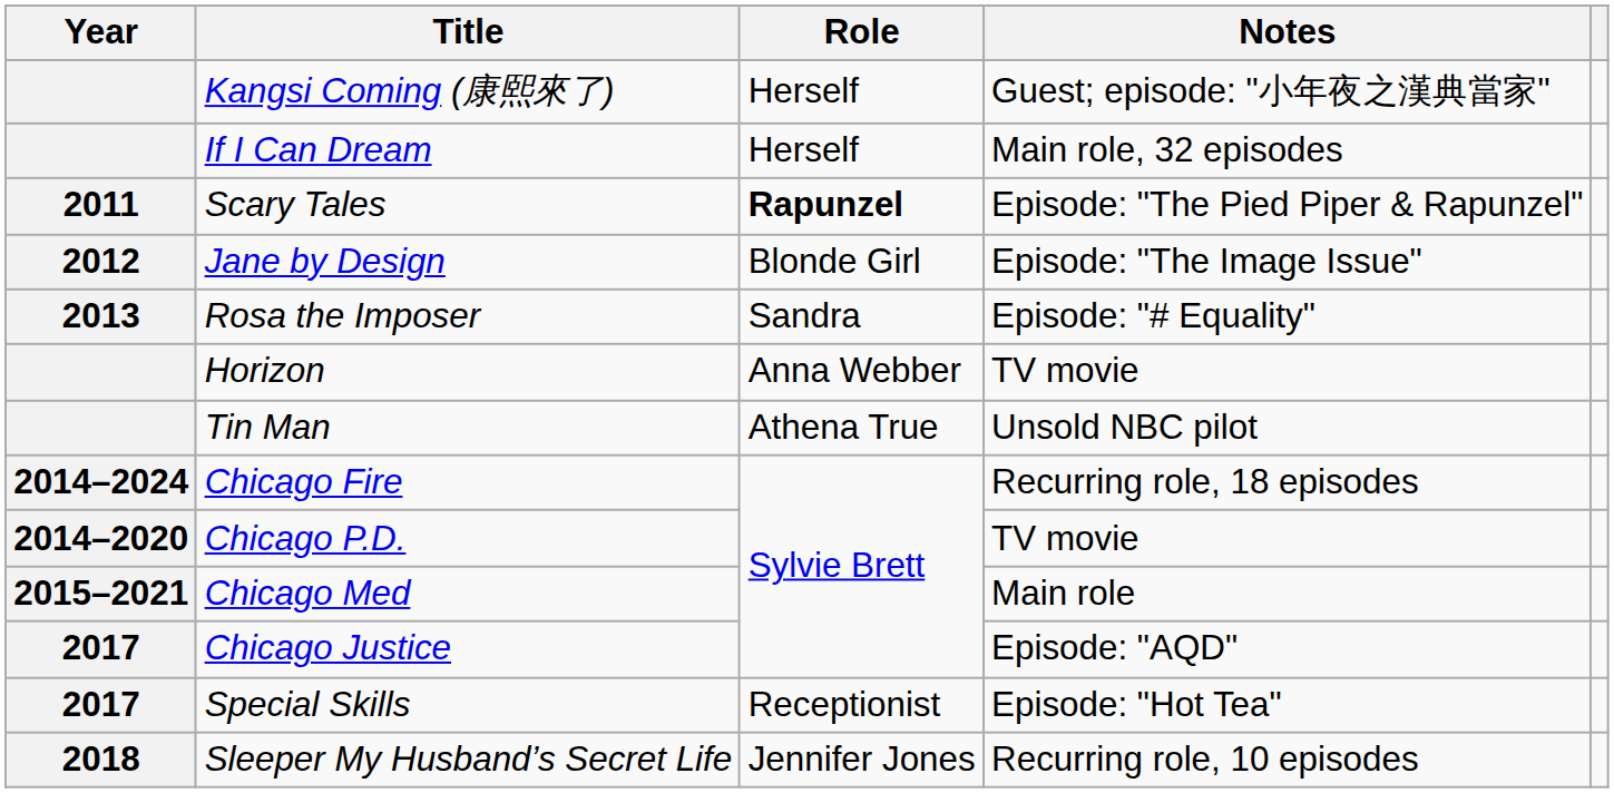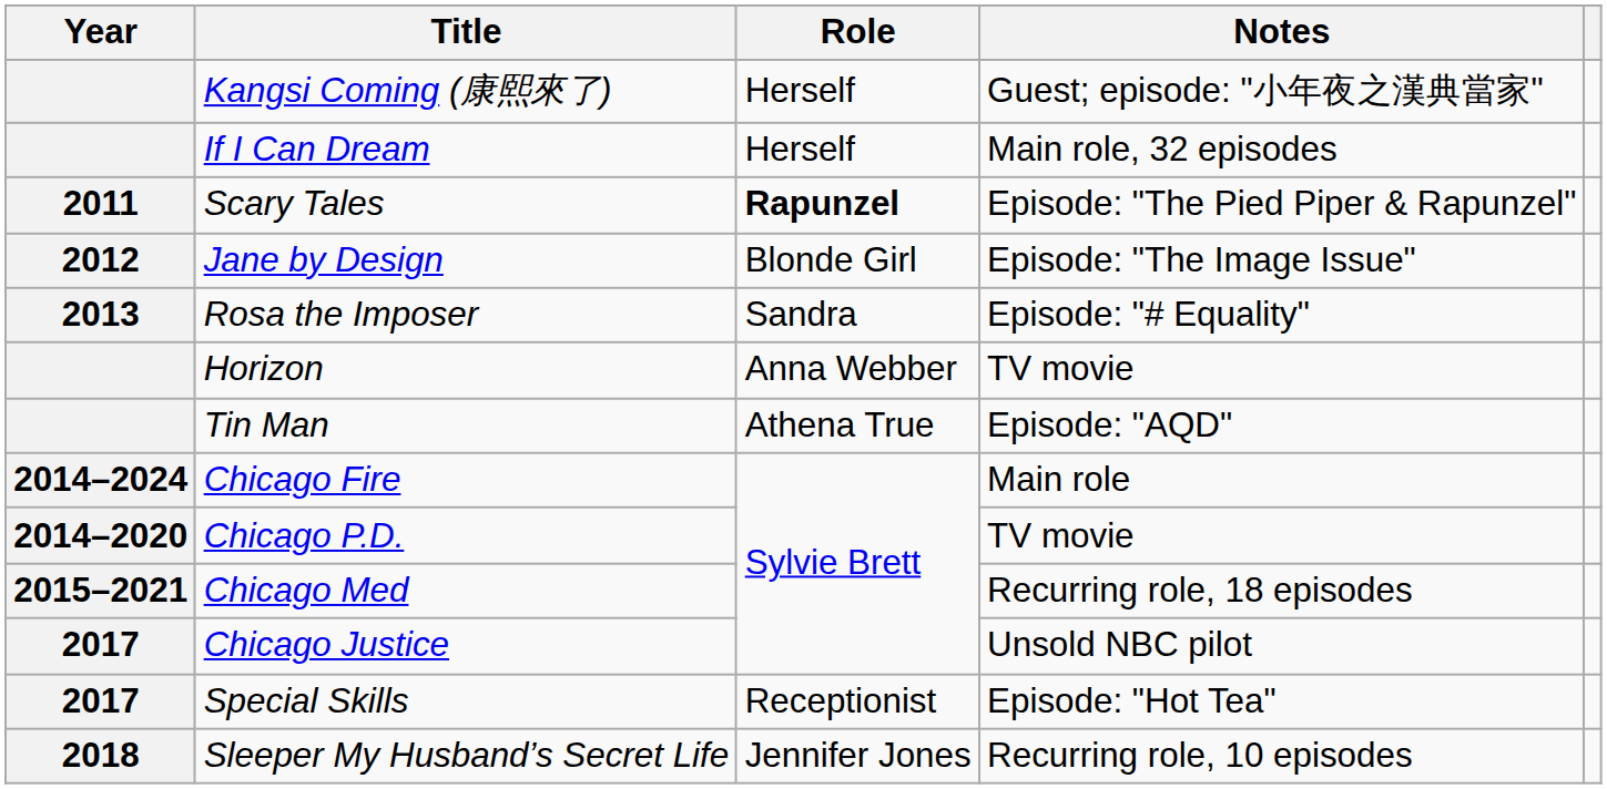Tin Man | Notes: Unsold NBC pilot -> Episode: "AQD"
Chicago Fire | Notes: Recurring role, 18 episodes -> Main role
Chicago Med | Notes: Main role -> Recurring role, 18 episodes
Chicago Justice | Notes: Episode: "AQD" -> Unsold NBC pilot
